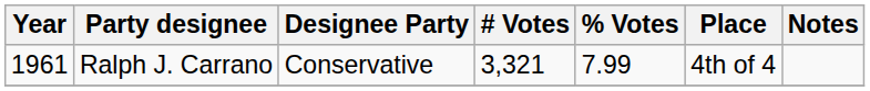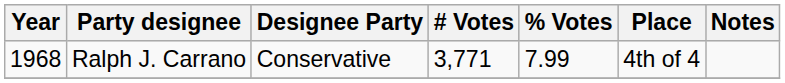Ralph J. Carrano | Year: 1961 -> 1968
Ralph J. Carrano | # Votes: 3,321 -> 3,771
